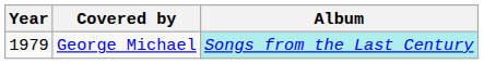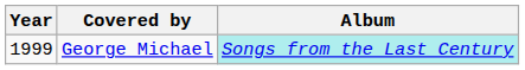George Michael | Year: 1979 -> 1999
